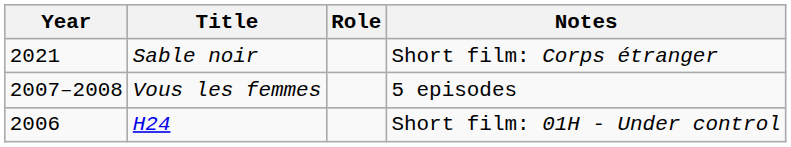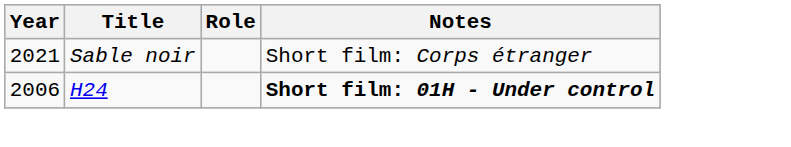- row: 2007–2008 | Vous les femmes | 5 episodes
H24 | Notes: normal -> bold
